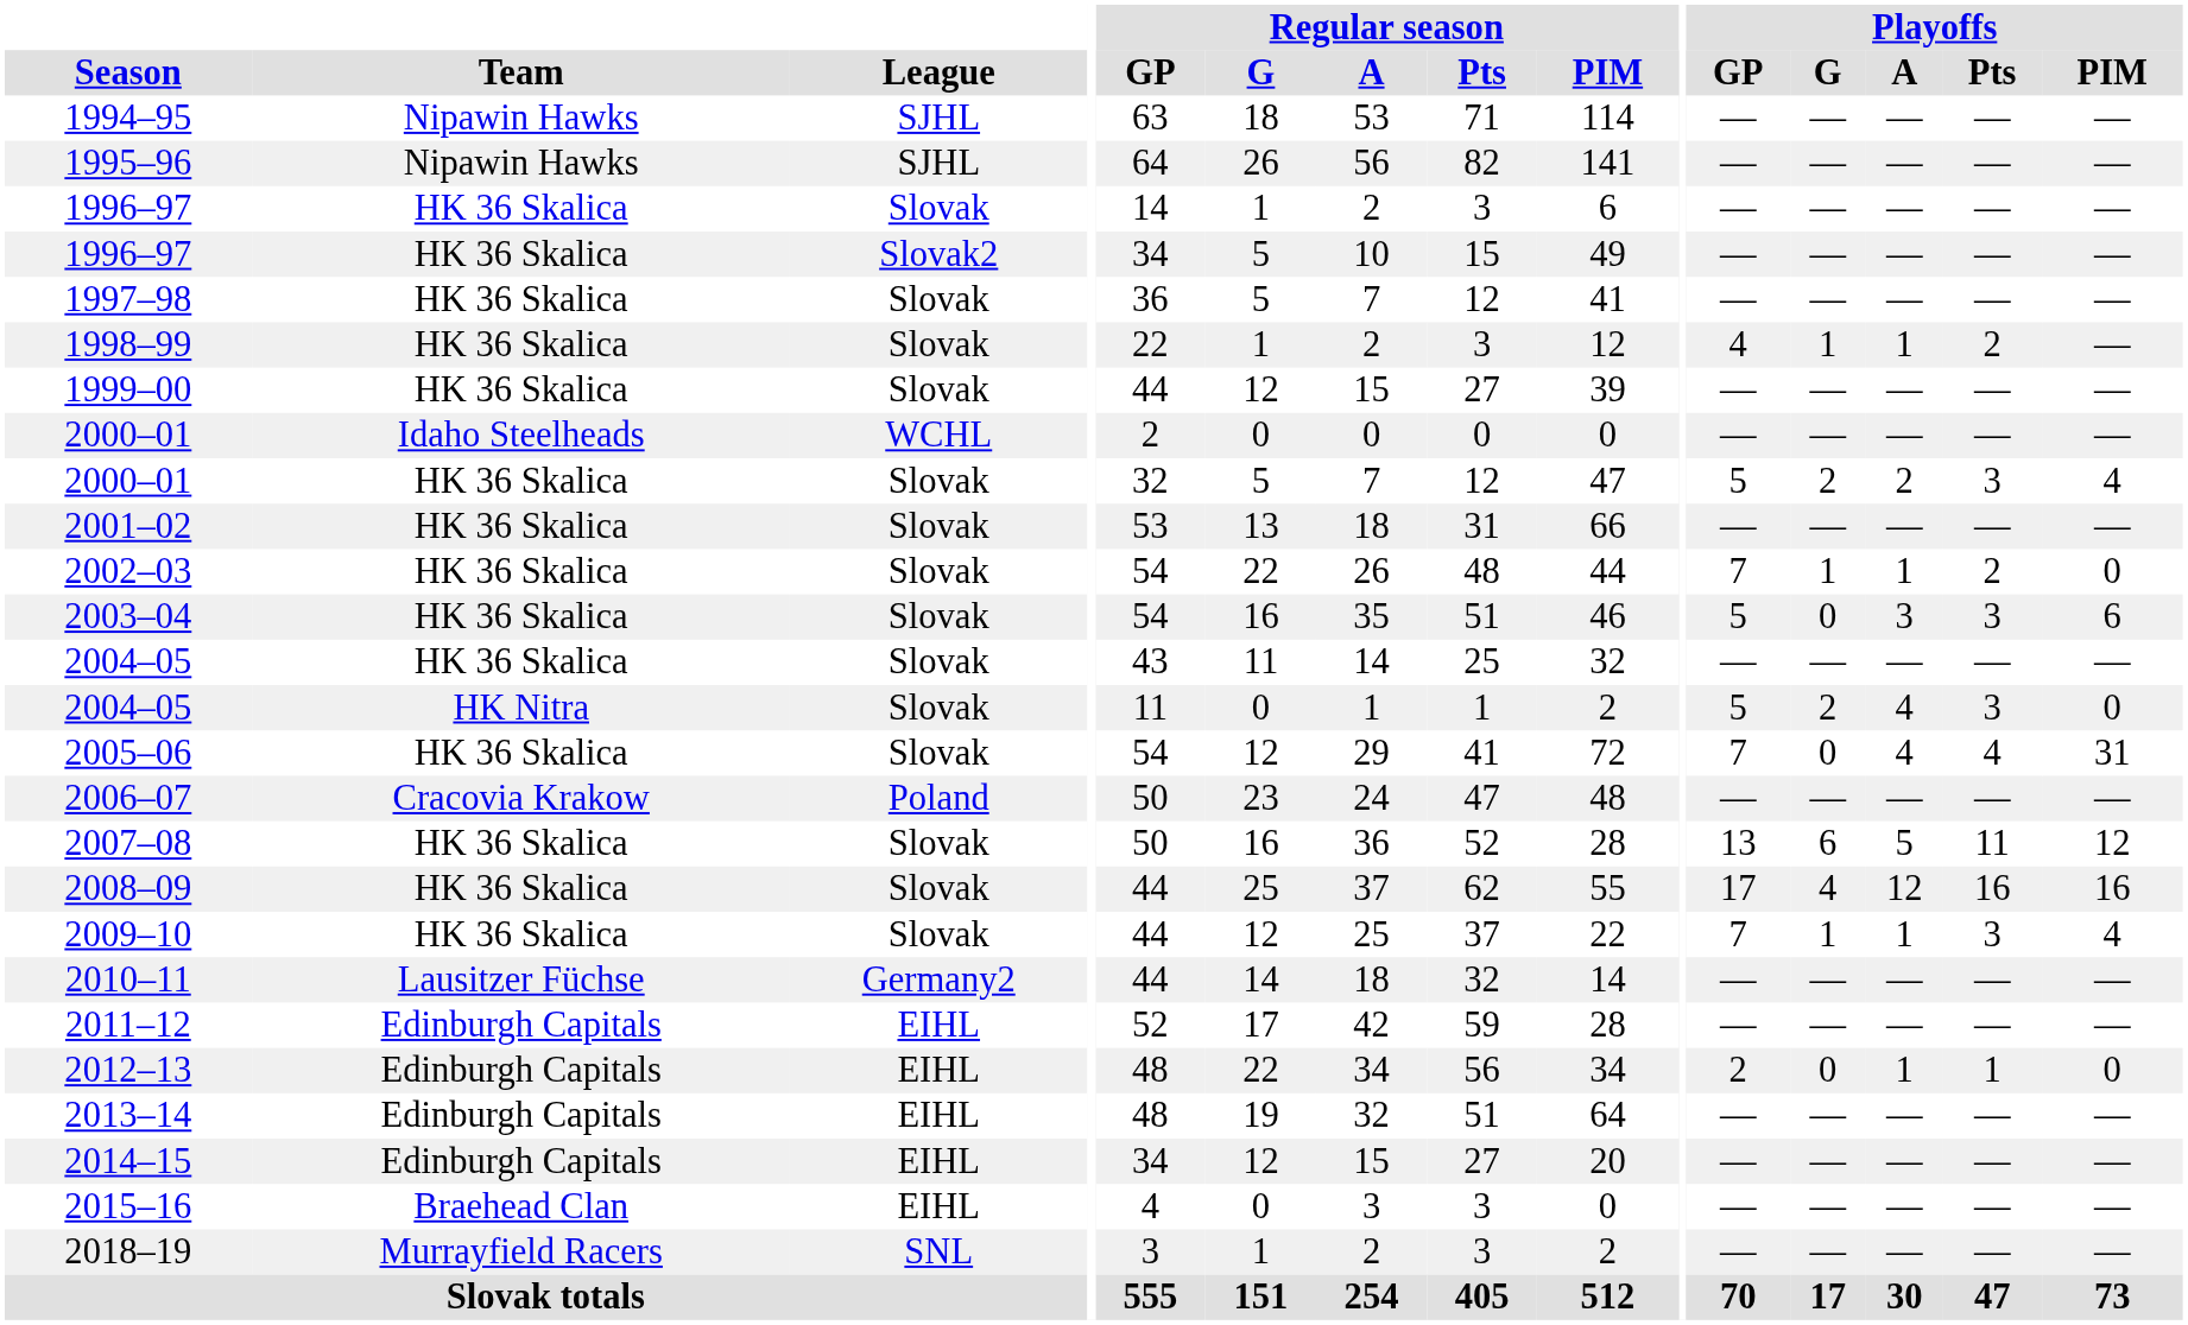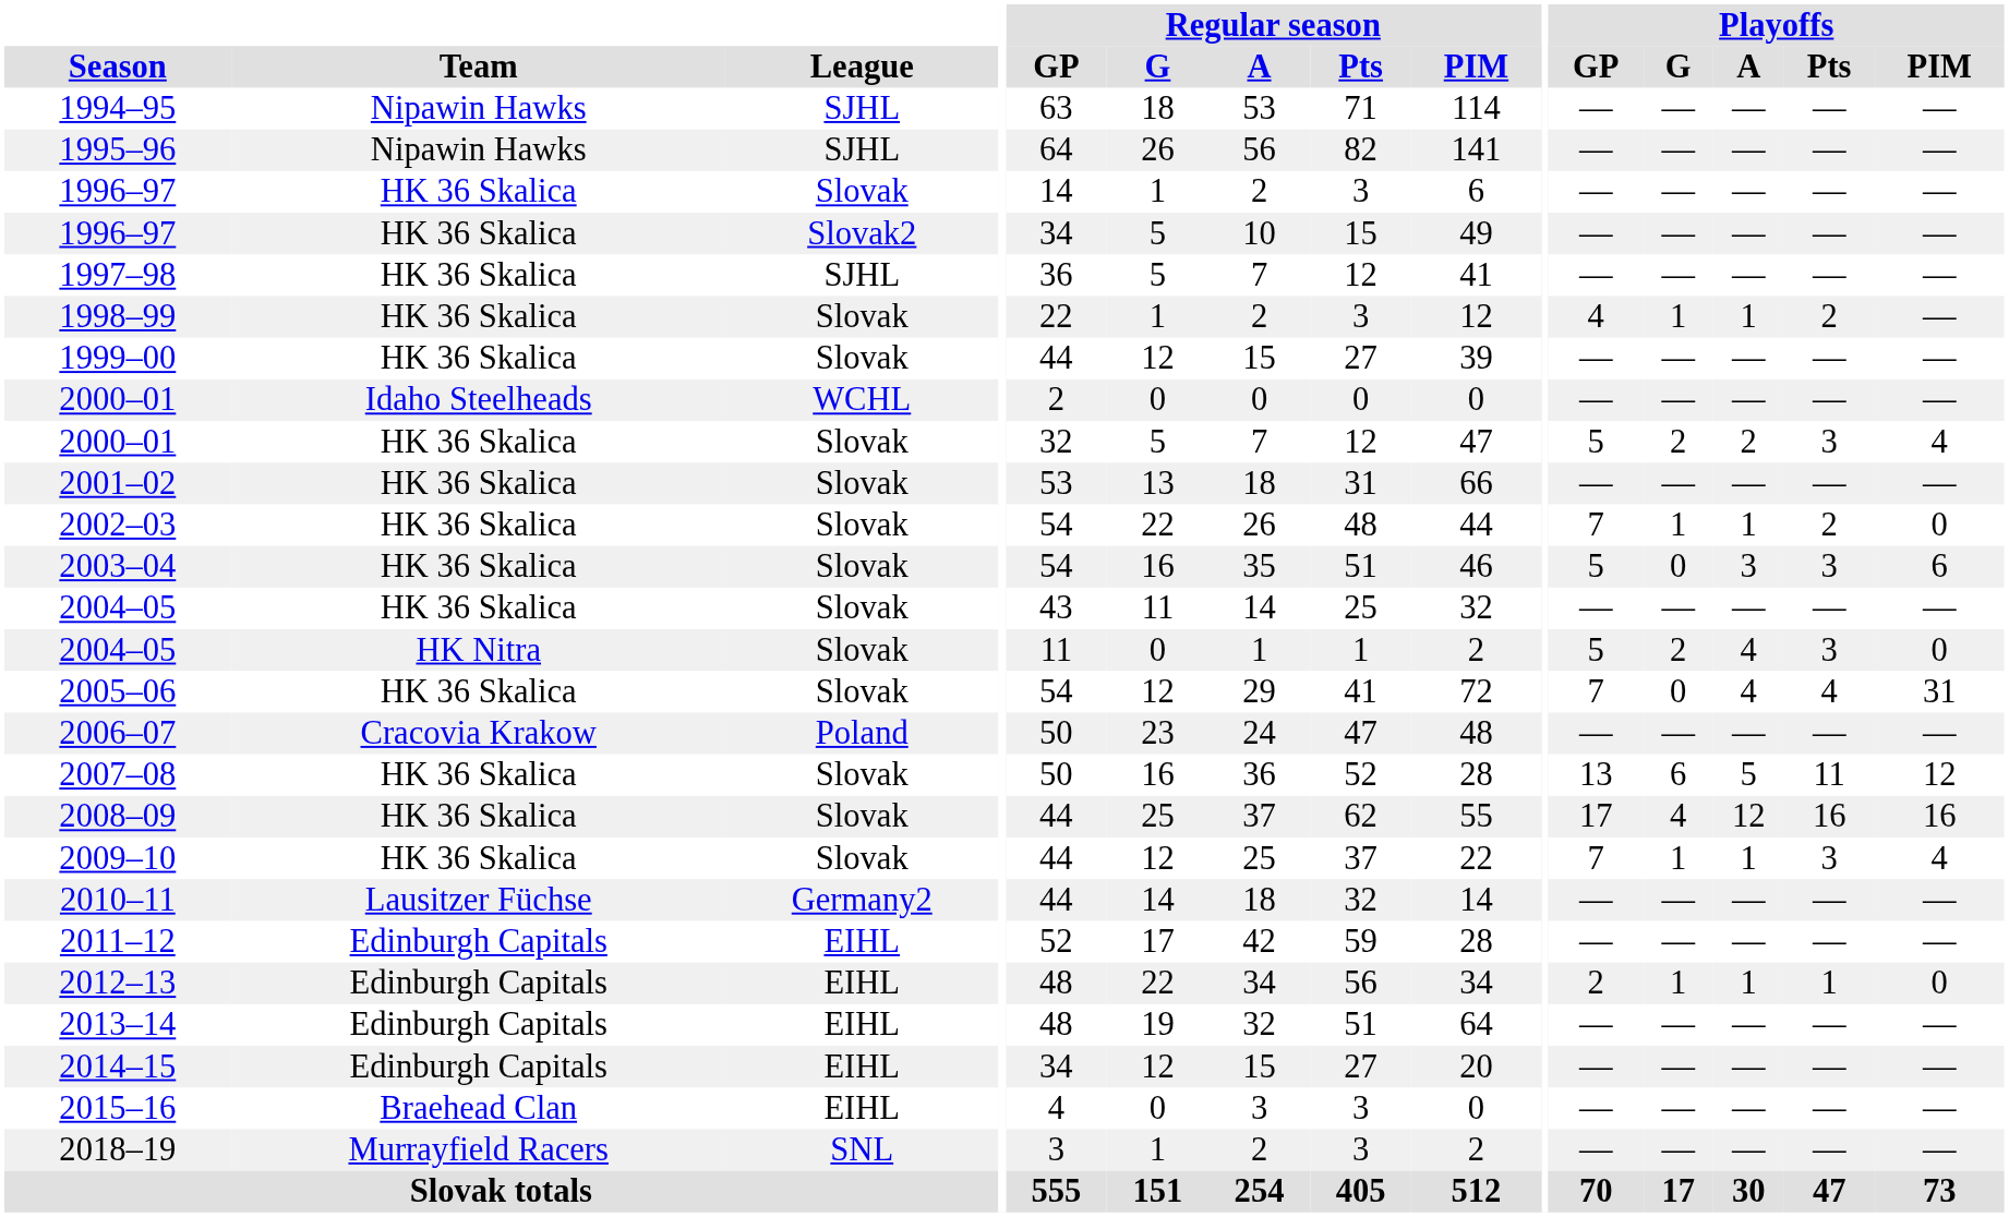1997–98 | League: Slovak -> SJHL
2012–13 | Playoffs / G: 0 -> 1
